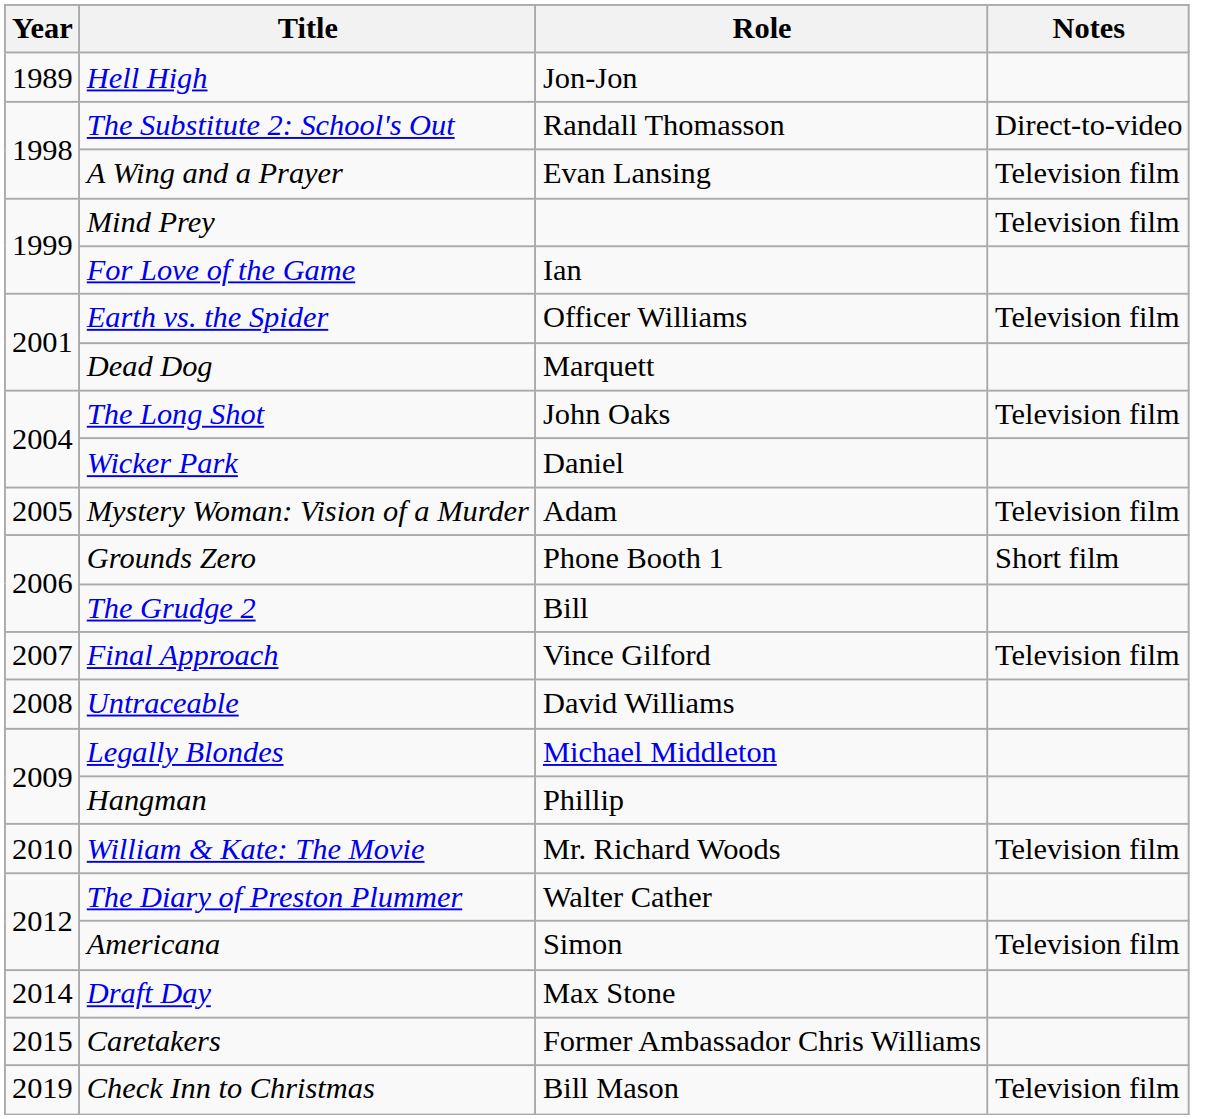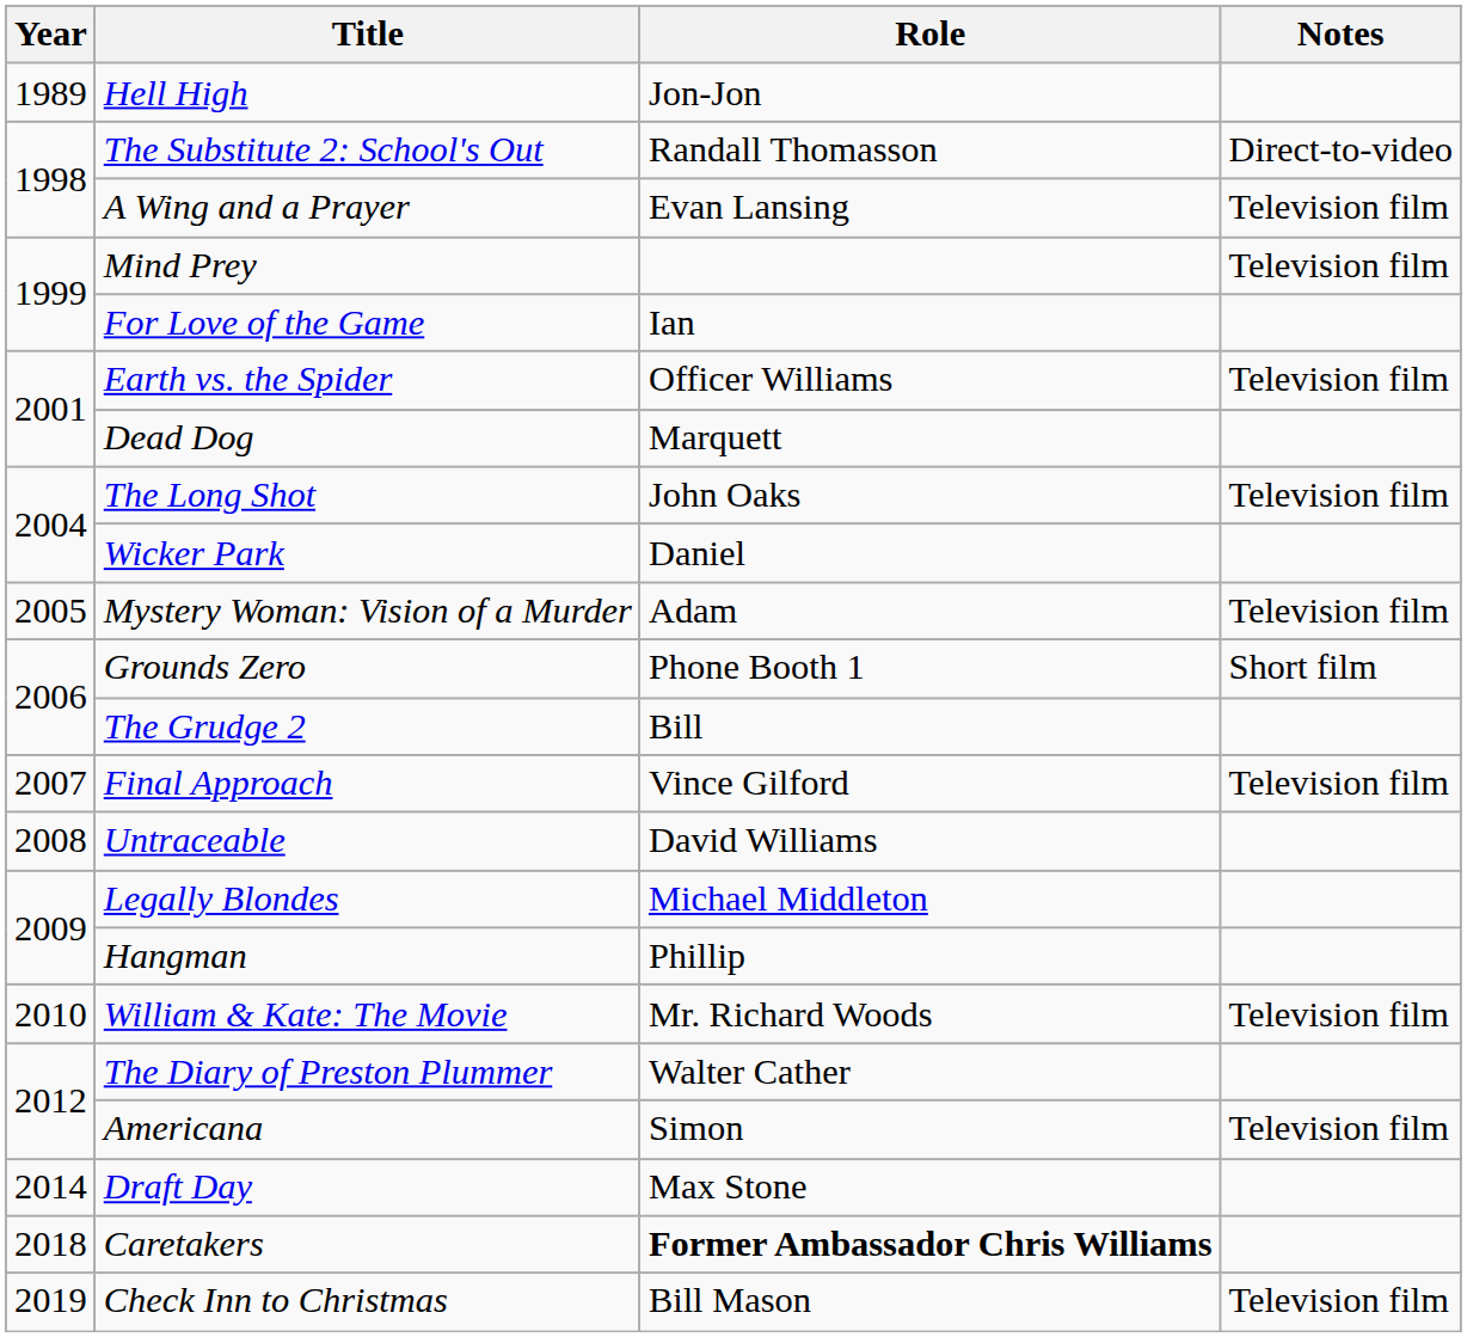Caretakers | Year: 2015 -> 2018
Caretakers | Role: normal -> bold
